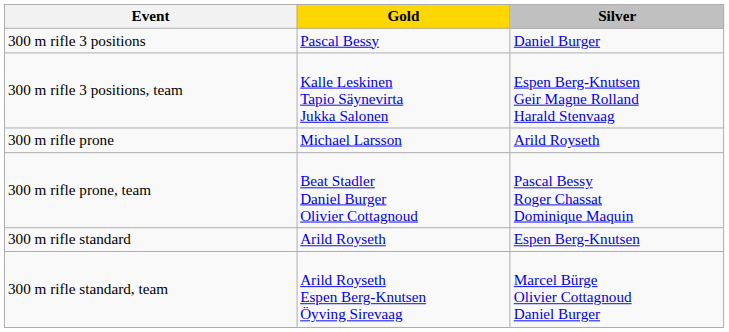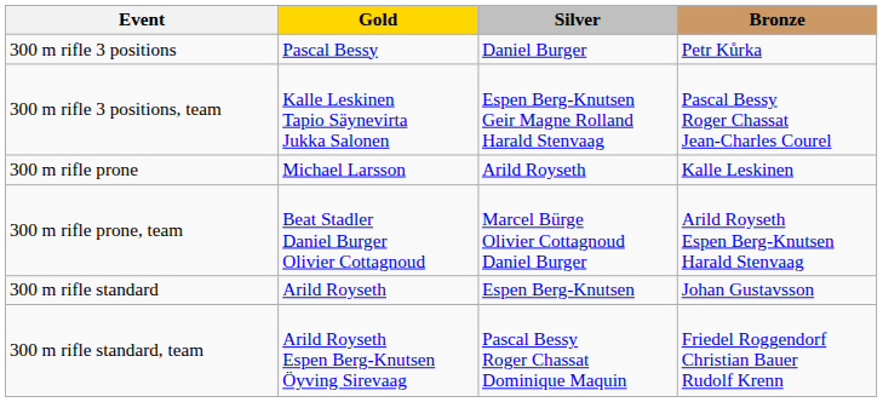+ column: Bronze | Petr Kůrka | Pascal Bessy Roger Chassat Jean-Charles Courel | Kalle Leskinen | Arild Royseth Espen Berg-Knutsen Harald Stenvaag | Johan Gustavsson | Friedel Roggendorf Christian Bauer Rudolf Krenn
300 m rifle prone, team | Silver: Pascal Bessy Roger Chassat Dominique Maquin -> Marcel Bürge Olivier Cottagnoud Daniel Burger
300 m rifle standard, team | Silver: Marcel Bürge Olivier Cottagnoud Daniel Burger -> Pascal Bessy Roger Chassat Dominique Maquin
